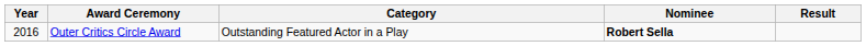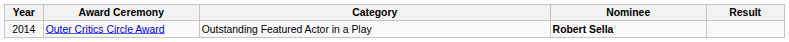Outer Critics Circle Award | Year: 2016 -> 2014
